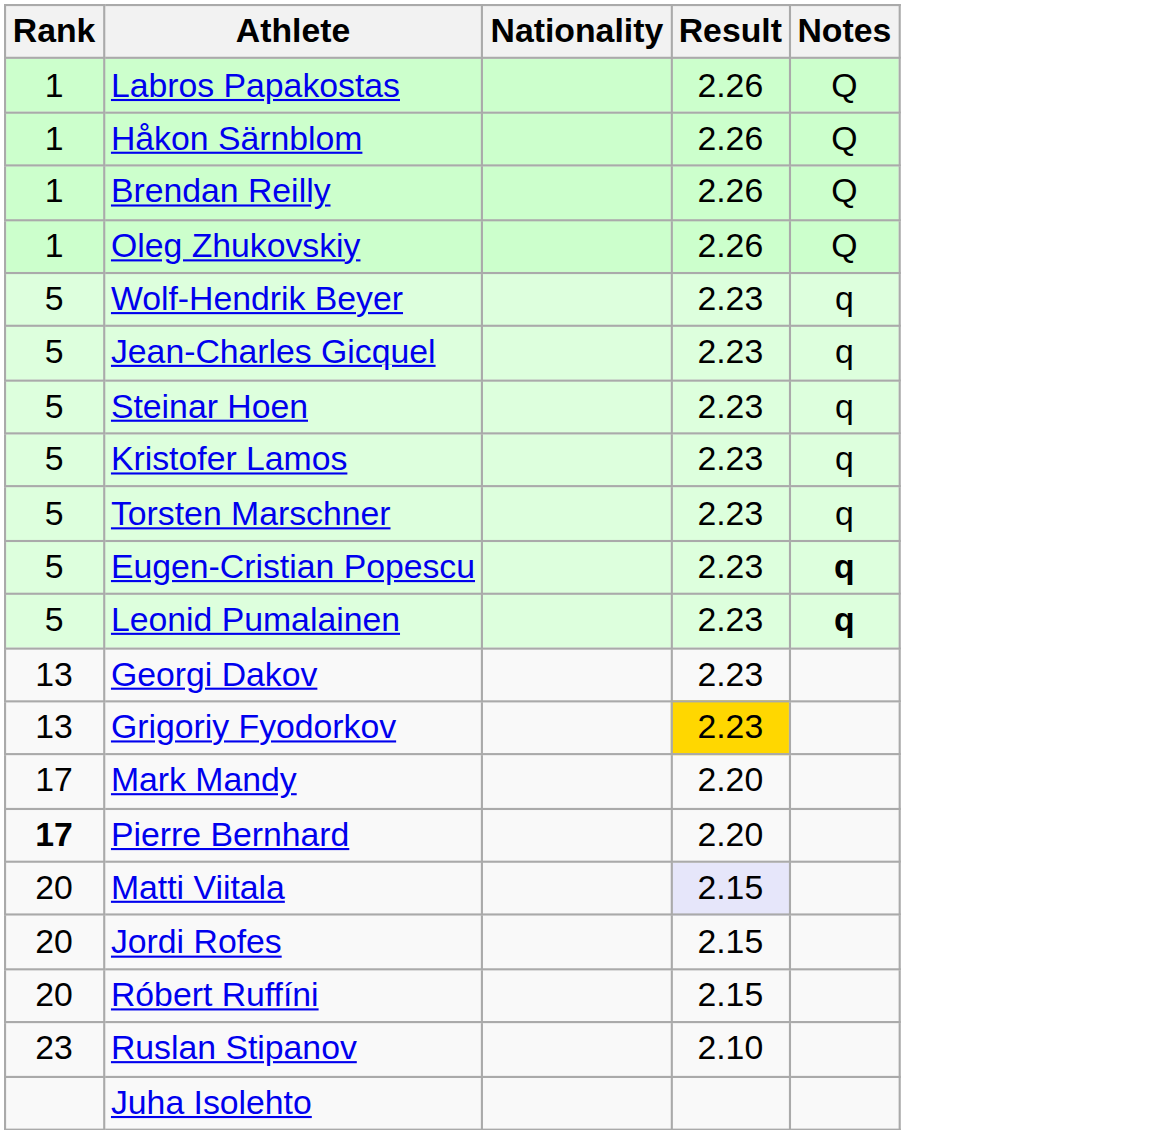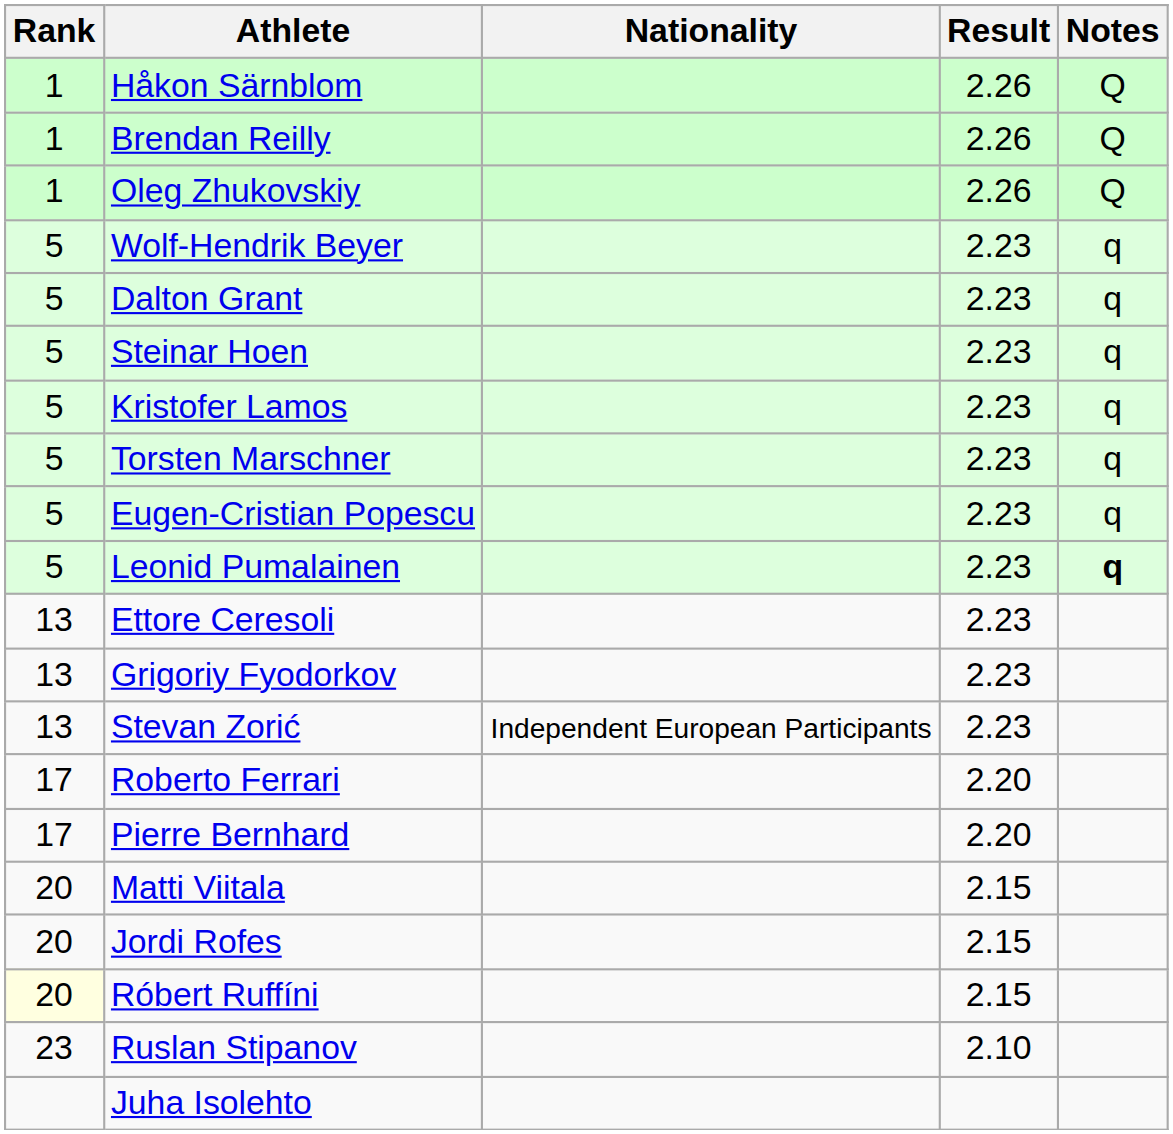- row: 1 | Labros Papakostas | 2.26 | Q
- row: 5 | Jean-Charles Gicquel | 2.23 | q
+ row: 5 | Dalton Grant | 2.23 | q
Eugen-Cristian Popescu | Notes: bold -> normal
+ row: 13 | Ettore Ceresoli | 2.23
- row: 13 | Georgi Dakov | 2.23
Grigoriy Fyodorkov | Result: gold background -> no background
+ row: 13 | Stevan Zorić | Independent European Participants | 2.23
+ row: 17 | Roberto Ferrari | 2.20
- row: 17 | Mark Mandy | 2.20
Pierre Bernhard | Rank: bold -> normal
Matti Viitala | Result: lavender background -> no background
Róbert Ruffíni | Rank: no background -> lightyellow background
